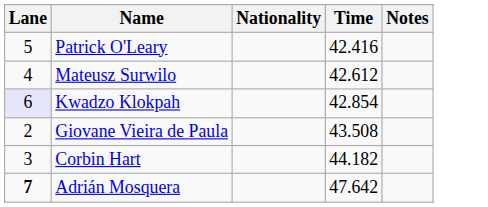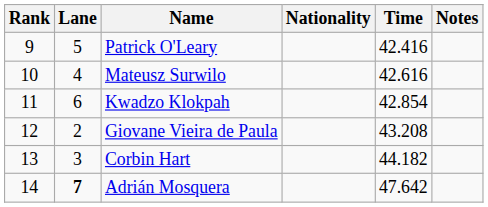+ column: Rank | 9 | 10 | 11 | 12 | 13 | 14
Mateusz Surwilo | Time: 42.612 -> 42.616
Kwadzo Klokpah | Lane: lavender background -> no background
Giovane Vieira de Paula | Time: 43.508 -> 43.208
